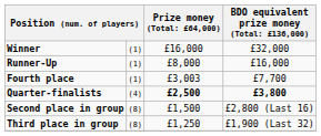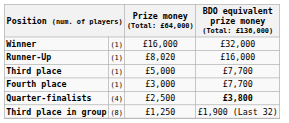Runner-Up | column 3: £8,000 -> £8,020
+ row: Third place | (1) | £5,000 | £7,700
Fourth place | column 3: £3,003 -> £3,000
Quarter-finalists | column 3: bold -> normal
- row: Second place in group | (8) | £1,500 | £2,800 (Last 16)
